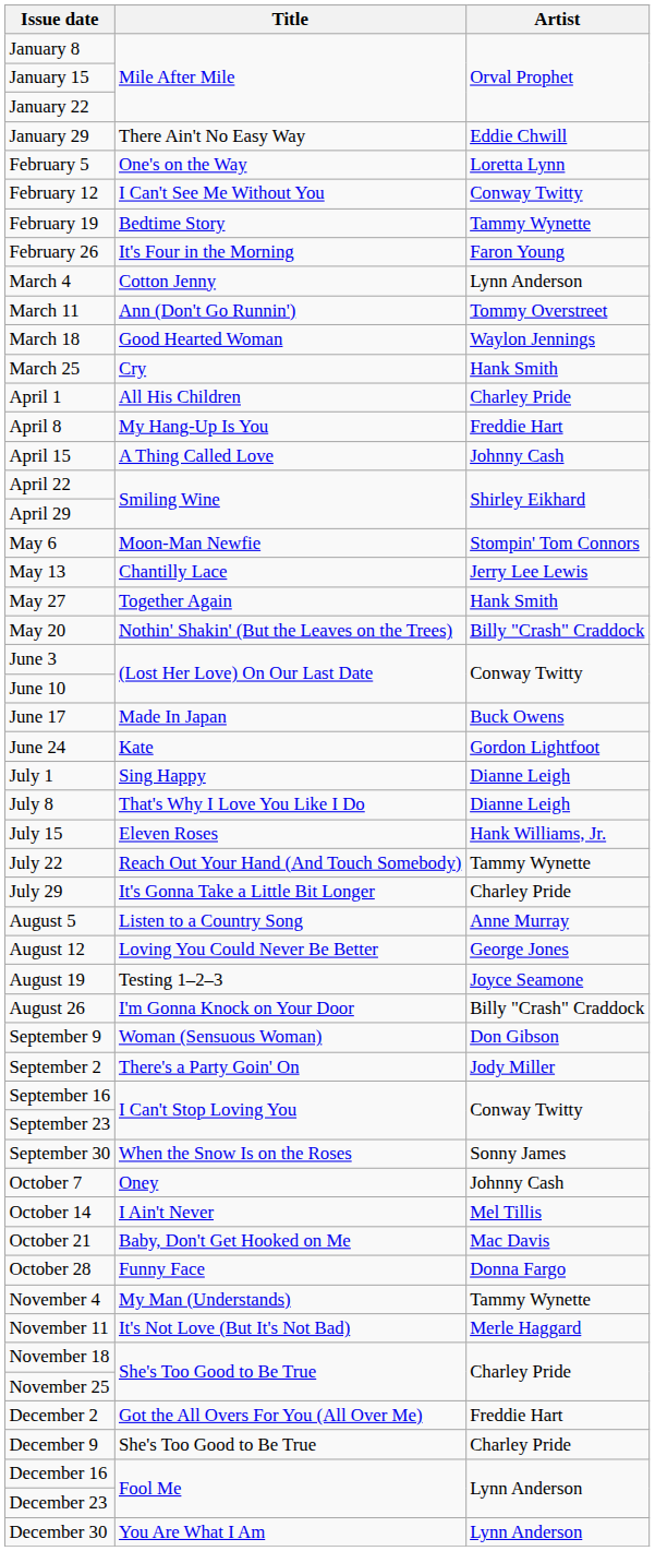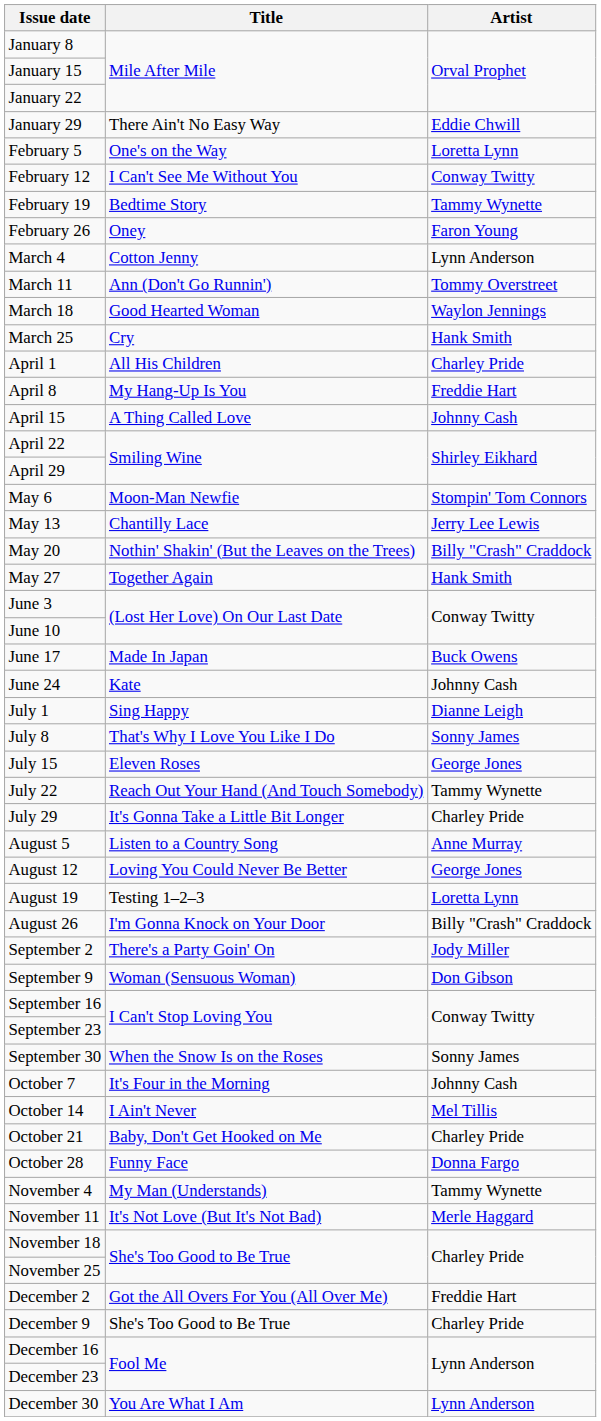February 26 | Title: It's Four in the Morning -> Oney
rows swapped: May 20 <-> May 27
June 24 | Artist: Gordon Lightfoot -> Johnny Cash
July 8 | Artist: Dianne Leigh -> Sonny James
July 15 | Artist: Hank Williams, Jr. -> George Jones
August 19 | Artist: Joyce Seamone -> Loretta Lynn
rows swapped: September 2 <-> September 9
October 7 | Title: Oney -> It's Four in the Morning
October 21 | Artist: Mac Davis -> Charley Pride
